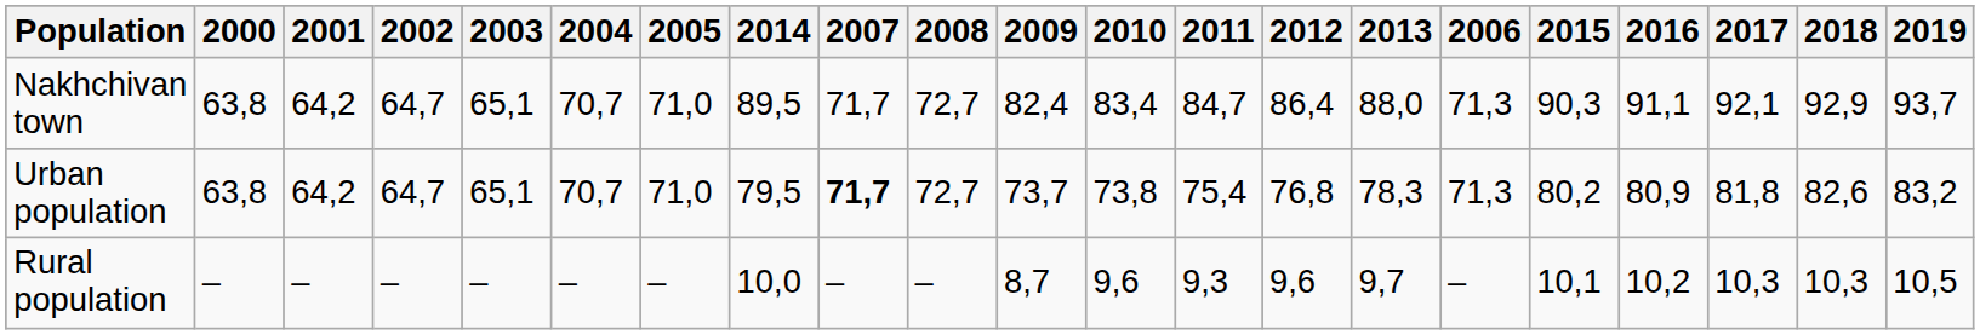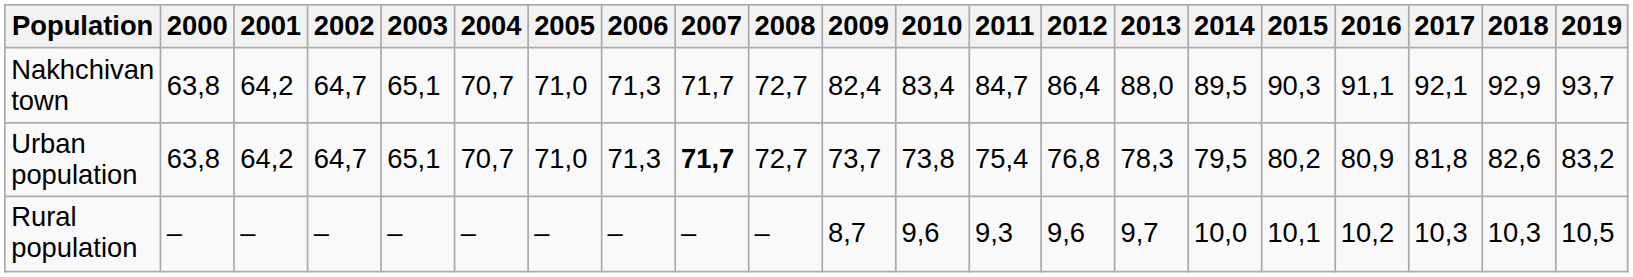columns swapped: 2006 <-> 2014
